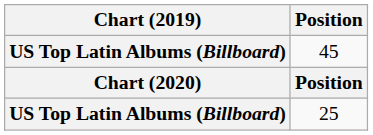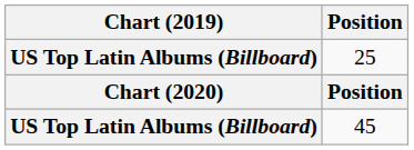rows swapped: 25 <-> 45
